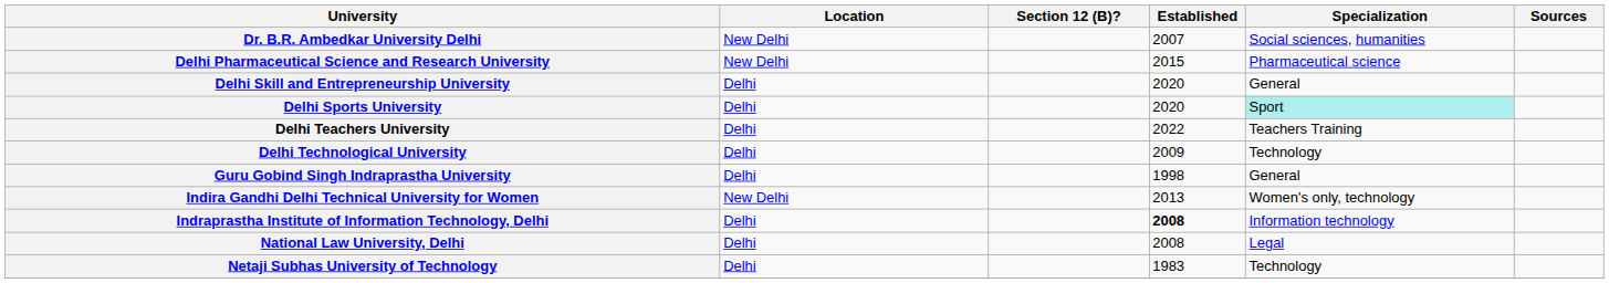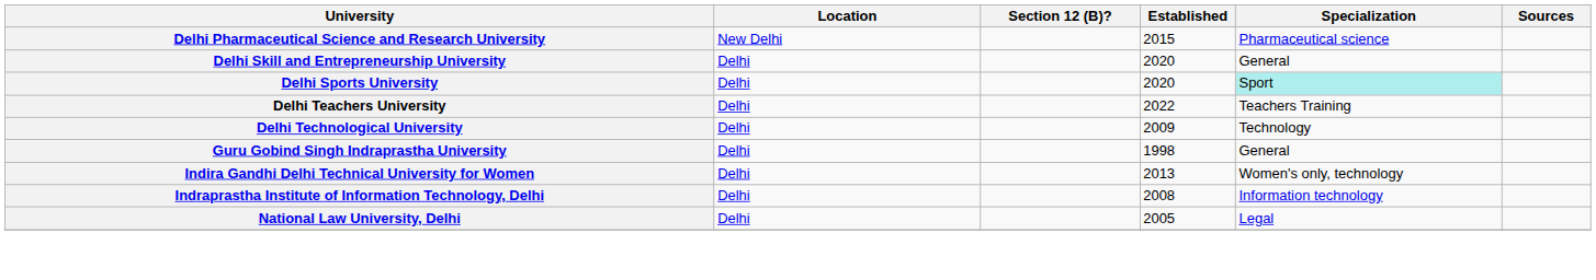- row: Dr. B.R. Ambedkar University Delhi | New Delhi | 2007 | Social sciences, humanities
Indira Gandhi Delhi Technical University for Women | Location: New Delhi -> Delhi
Indraprastha Institute of Information Technology, Delhi | Established: bold -> normal
National Law University, Delhi | Established: 2008 -> 2005
- row: Netaji Subhas University of Technology | Delhi | 1983 | Technology
